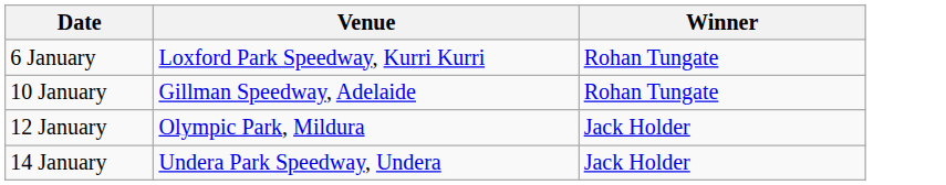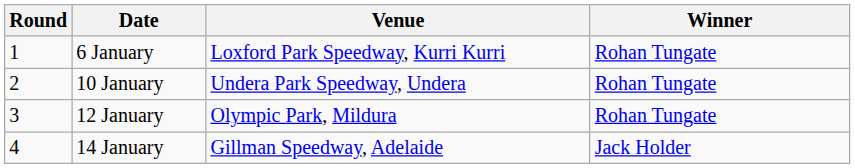+ column: Round | 1 | 2 | 3 | 4
10 January | Venue: Gillman Speedway, Adelaide -> Undera Park Speedway, Undera
12 January | Winner: Jack Holder -> Rohan Tungate
14 January | Venue: Undera Park Speedway, Undera -> Gillman Speedway, Adelaide
